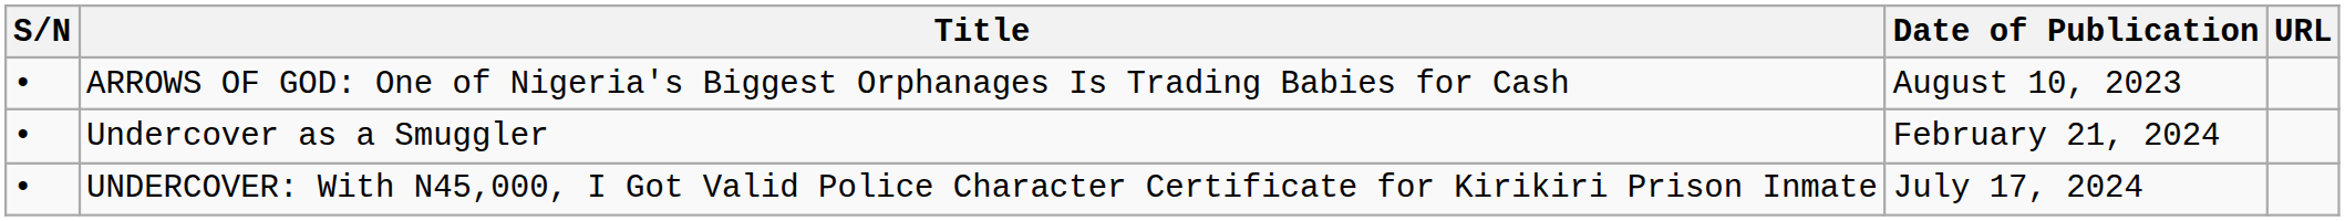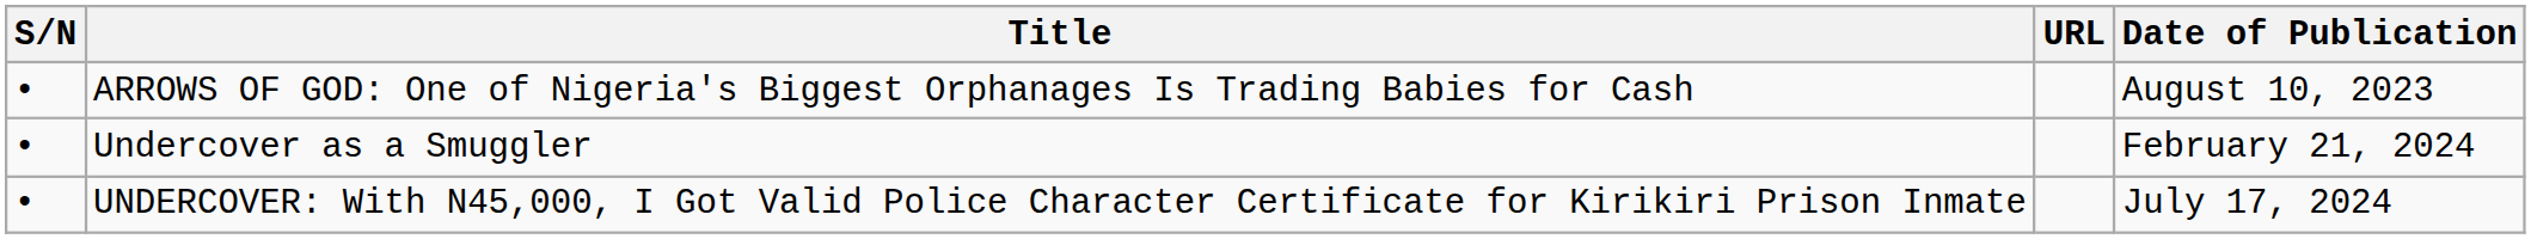columns swapped: Date of Publication <-> URL
